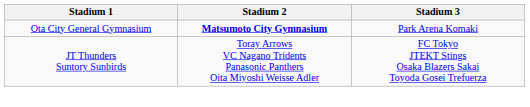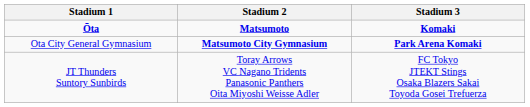+ row: Ōta | Matsumoto | Komaki
Ota City General Gymnasium | Stadium 3: normal -> bold
